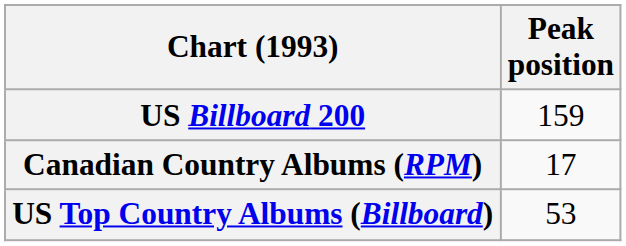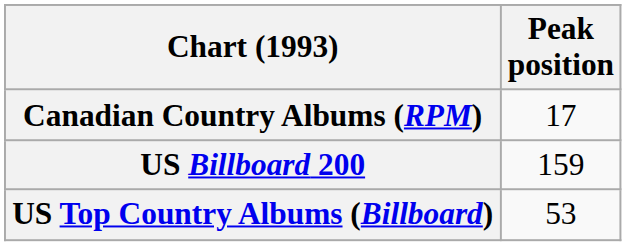rows swapped: Canadian Country Albums (RPM) <-> US Billboard 200
